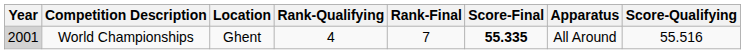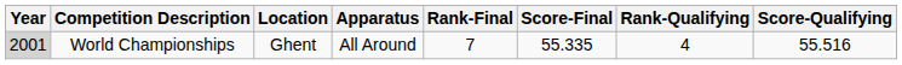columns swapped: Apparatus <-> Rank-Qualifying
World Championships | Score-Final: bold -> normal
